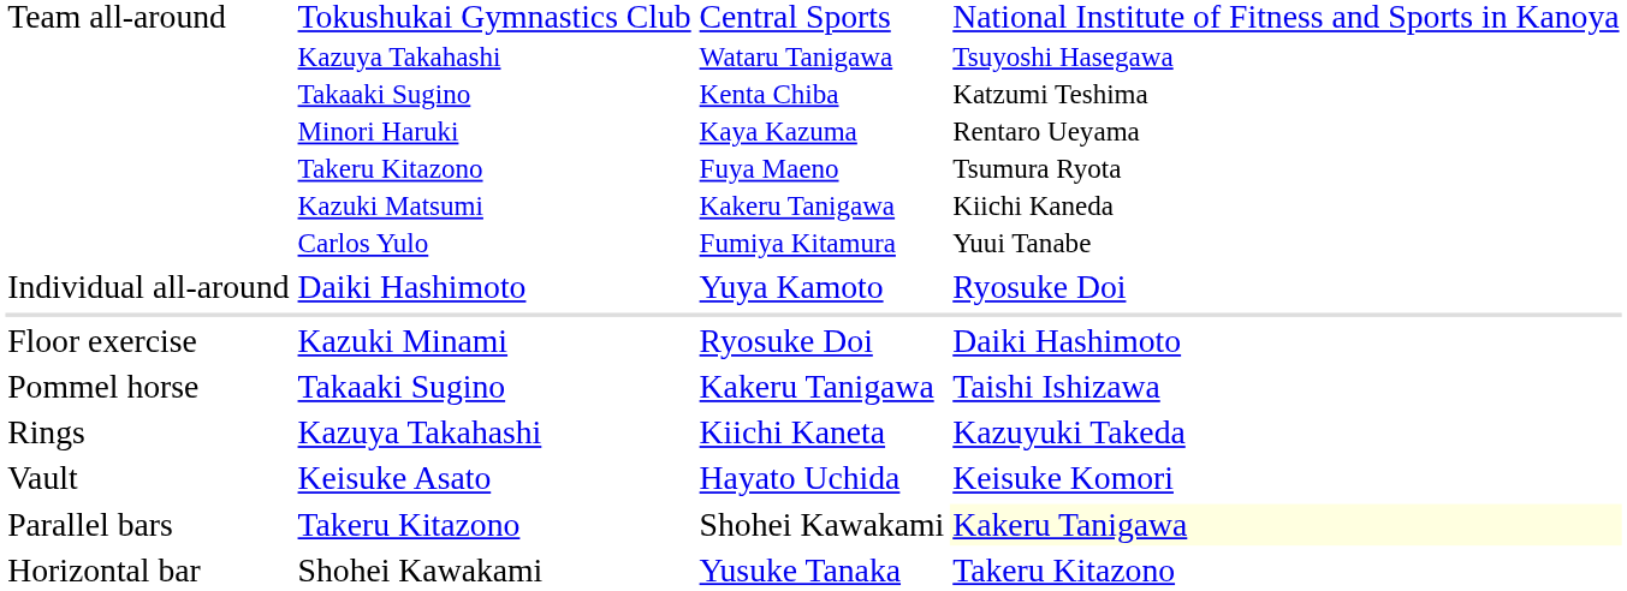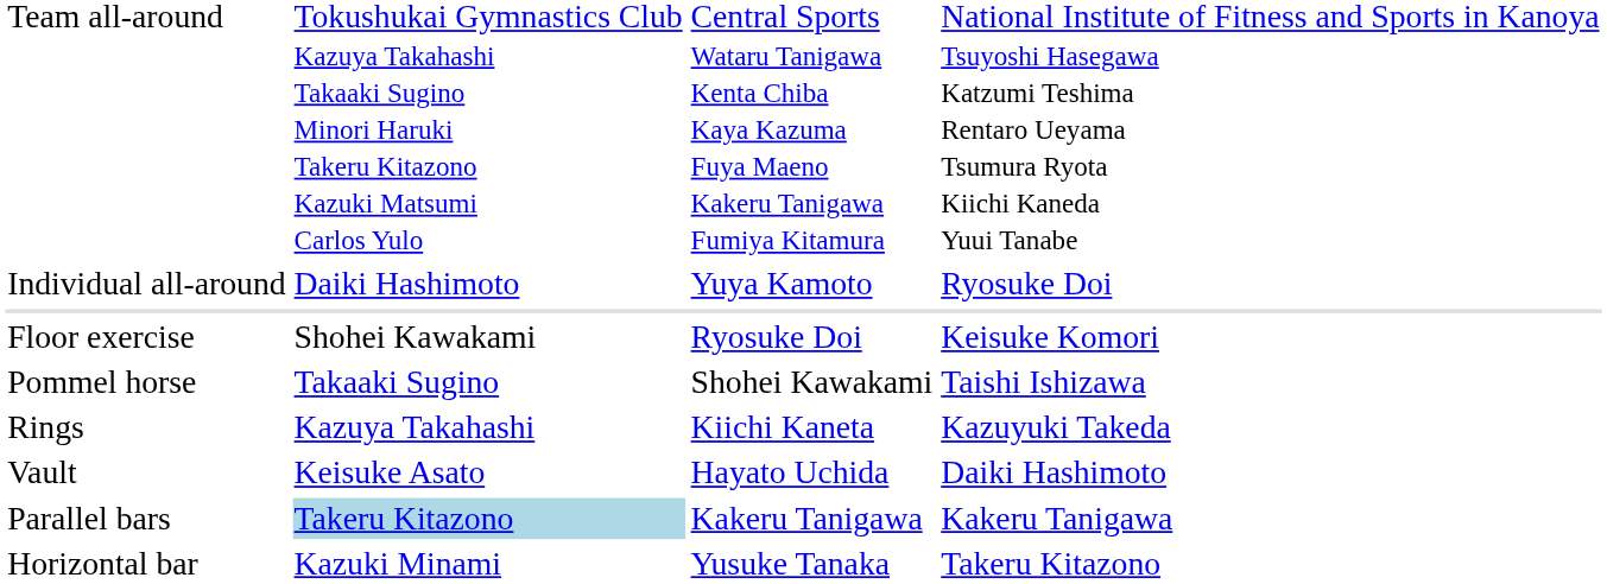Floor exercise | column 2: Kazuki Minami -> Shohei Kawakami
Floor exercise | column 4: Daiki Hashimoto -> Keisuke Komori
Pommel horse | column 3: Kakeru Tanigawa -> Shohei Kawakami
Vault | column 4: Keisuke Komori -> Daiki Hashimoto
Parallel bars | column 2: no background -> lightblue background
Parallel bars | column 3: Shohei Kawakami -> Kakeru Tanigawa
Parallel bars | column 4: lightyellow background -> no background
Horizontal bar | column 2: Shohei Kawakami -> Kazuki Minami
